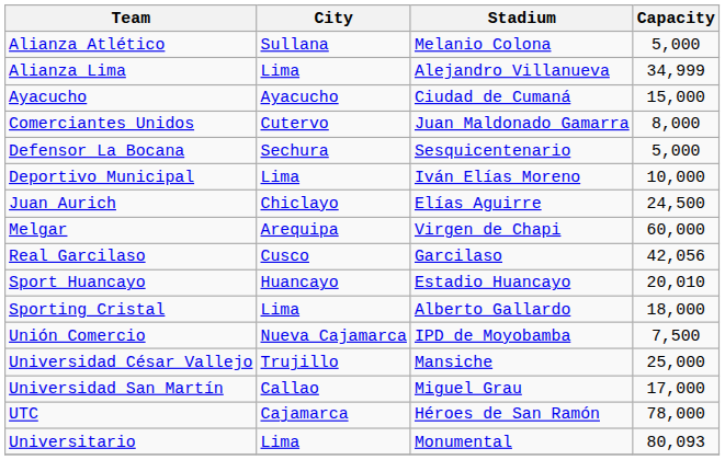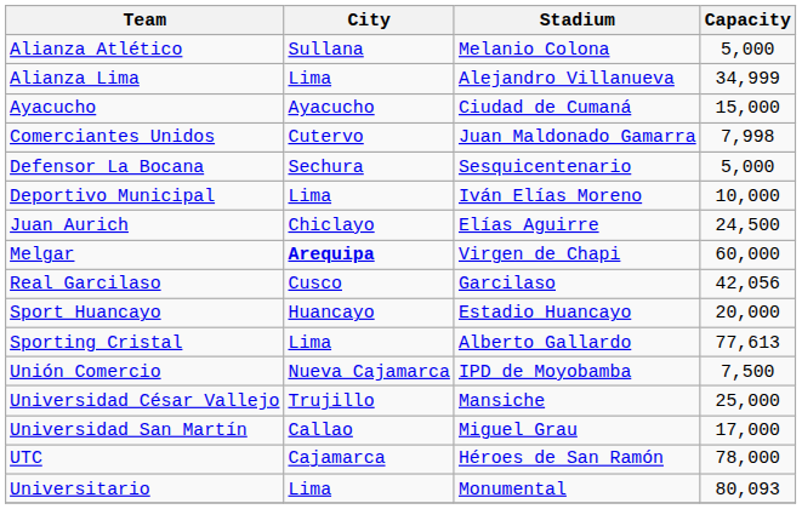Comerciantes Unidos | Capacity: 8,000 -> 7,998
Melgar | City: normal -> bold
Sport Huancayo | Capacity: 20,010 -> 20,000
Sporting Cristal | Capacity: 18,000 -> 77,613
